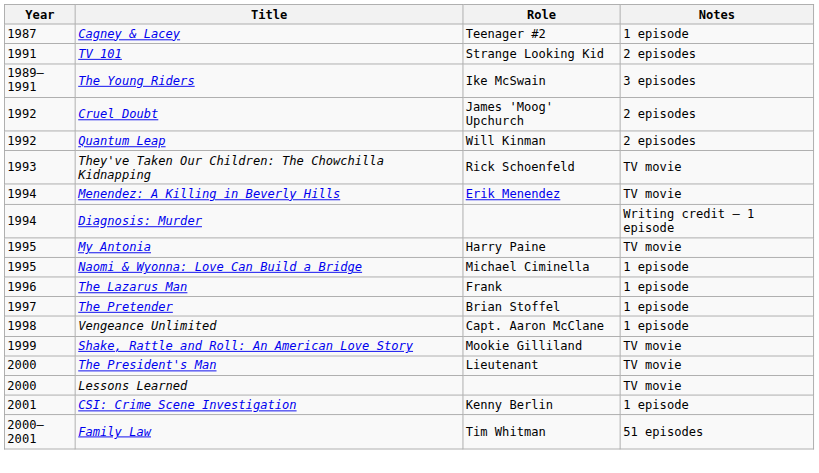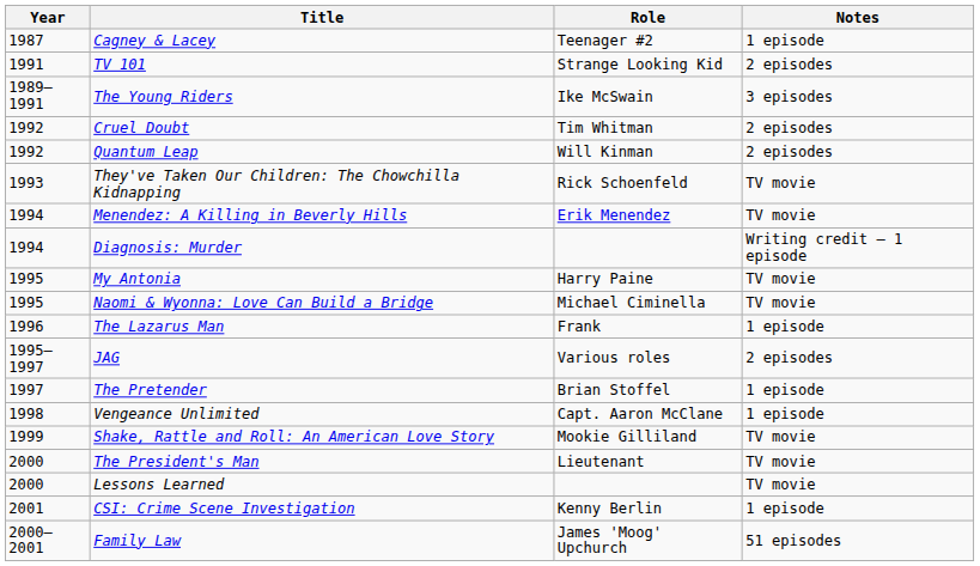Cruel Doubt | Role: James 'Moog' Upchurch -> Tim Whitman
Naomi & Wyonna: Love Can Build a Bridge | Notes: 1 episode -> TV movie
+ row: 1995–1997 | JAG | Various roles | 2 episodes
Family Law | Role: Tim Whitman -> James 'Moog' Upchurch
